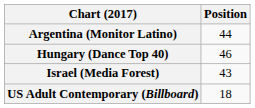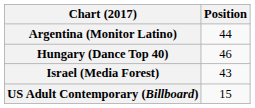US Adult Contemporary (Billboard) | Position: 18 -> 15
